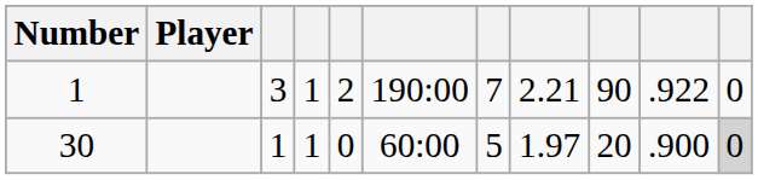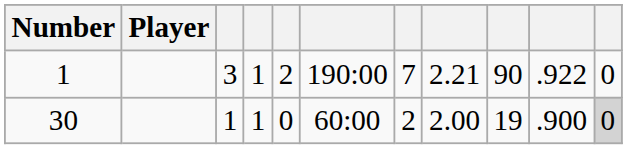30 | column 7: 5 -> 2
30 | column 8: 1.97 -> 2.00
30 | column 9: 20 -> 19
